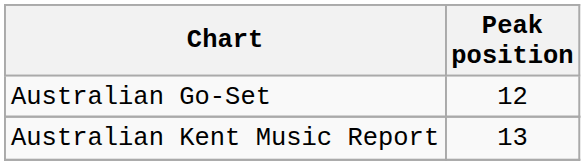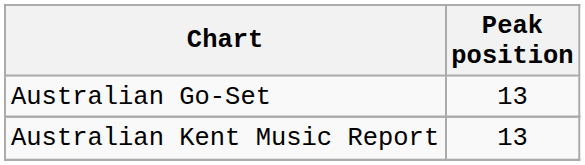Australian Go-Set | Peak position: 12 -> 13
